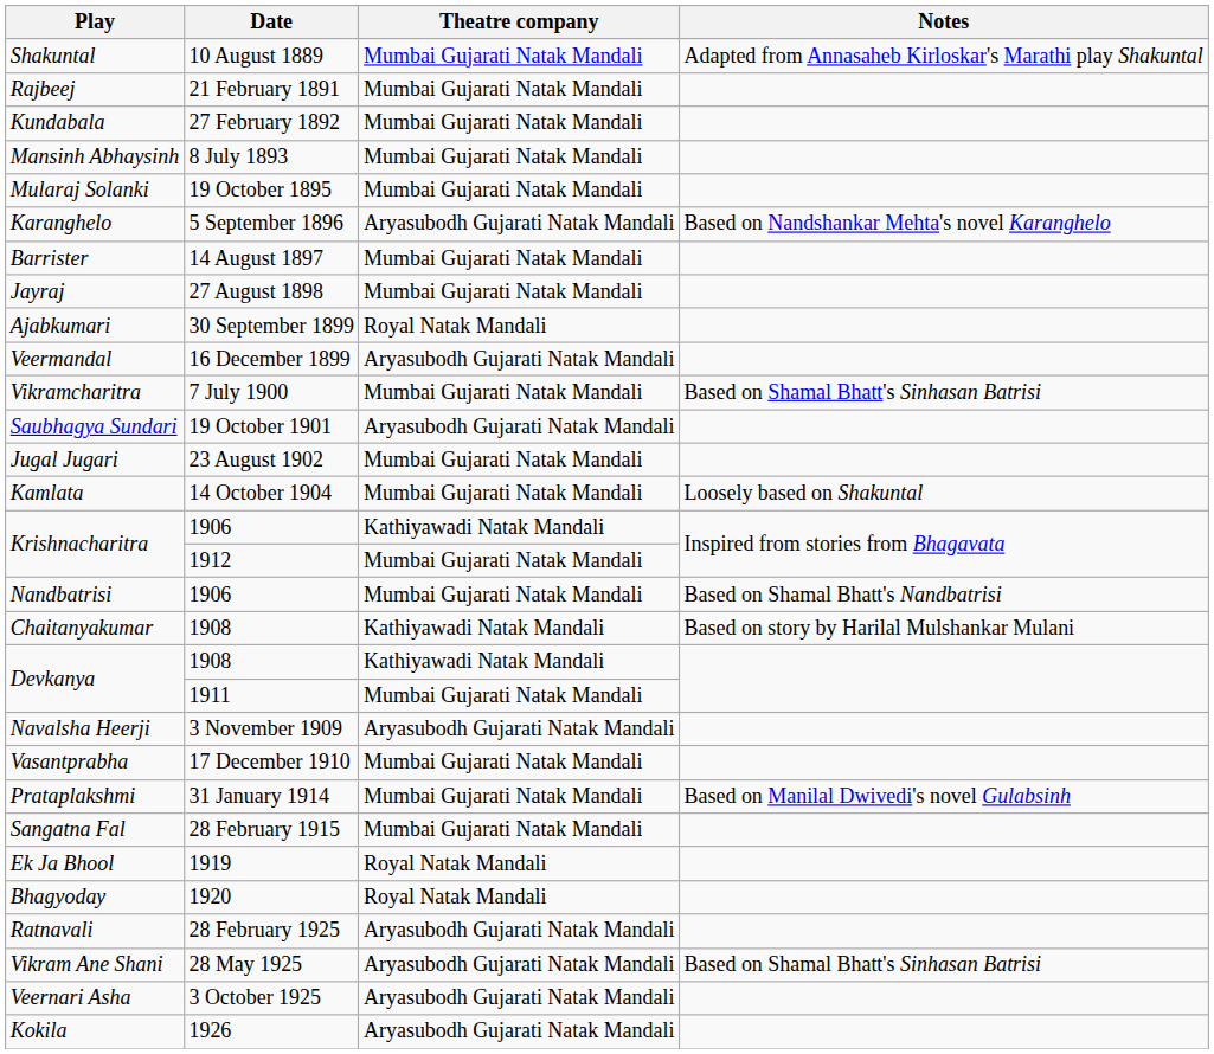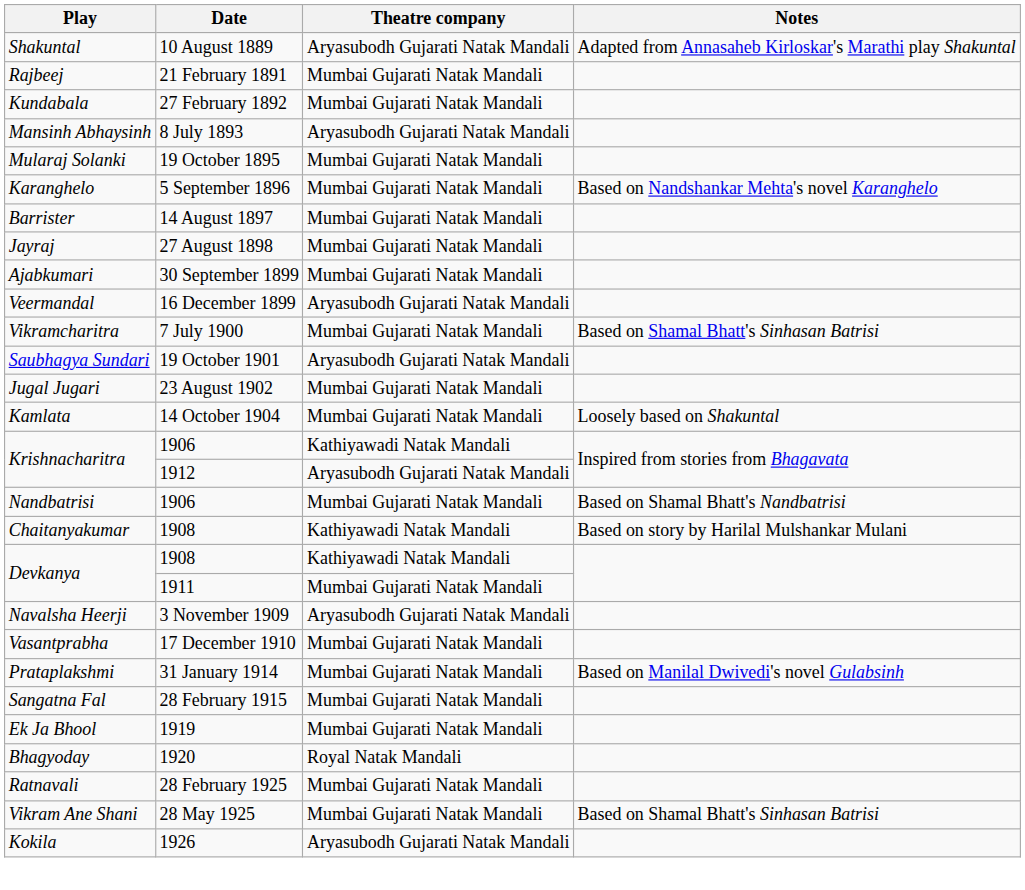Shakuntal | Theatre company: Mumbai Gujarati Natak Mandali -> Aryasubodh Gujarati Natak Mandali
Mansinh Abhaysinh | Theatre company: Mumbai Gujarati Natak Mandali -> Aryasubodh Gujarati Natak Mandali
Karanghelo | Theatre company: Aryasubodh Gujarati Natak Mandali -> Mumbai Gujarati Natak Mandali
Ajabkumari | Theatre company: Royal Natak Mandali -> Mumbai Gujarati Natak Mandali
Krishnacharitra / 1912 | Theatre company: Mumbai Gujarati Natak Mandali -> Aryasubodh Gujarati Natak Mandali
Ek Ja Bhool | Theatre company: Royal Natak Mandali -> Mumbai Gujarati Natak Mandali
Ratnavali | Theatre company: Aryasubodh Gujarati Natak Mandali -> Mumbai Gujarati Natak Mandali
Vikram Ane Shani | Theatre company: Aryasubodh Gujarati Natak Mandali -> Mumbai Gujarati Natak Mandali
- row: Veernari Asha | 3 October 1925 | Aryasubodh Gujarati Natak Mandali
